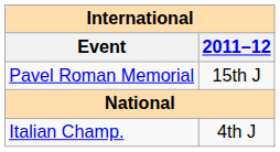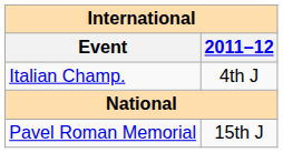rows swapped: Pavel Roman Memorial <-> Italian Champ.
